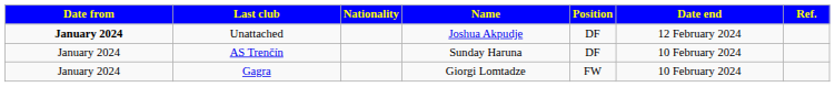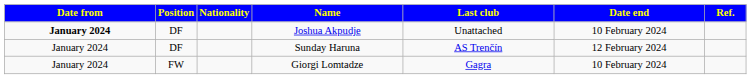columns swapped: Position <-> Last club
Joshua Akpudje | Date end: 12 February 2024 -> 10 February 2024
Sunday Haruna | Date end: 10 February 2024 -> 12 February 2024
